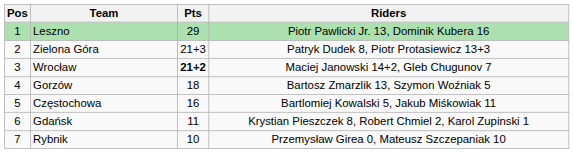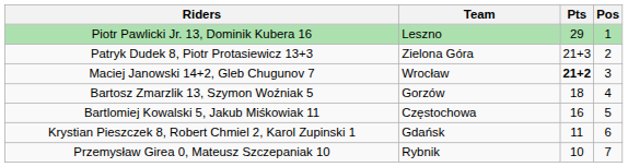columns swapped: Pos <-> Riders
